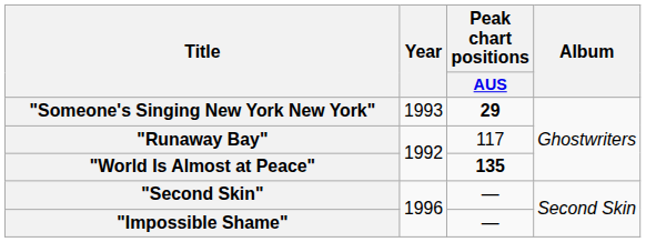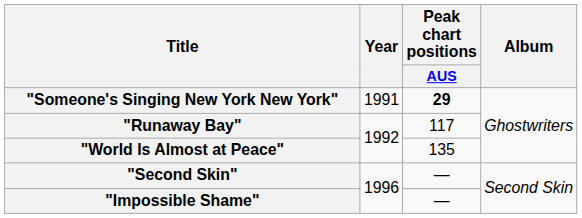"Someone's Singing New York New York" | Year: 1993 -> 1991
"World Is Almost at Peace" | Peak chart positions / AUS: bold -> normal
